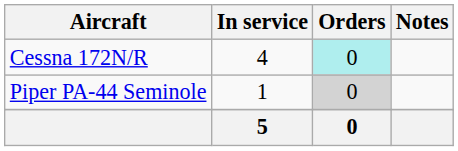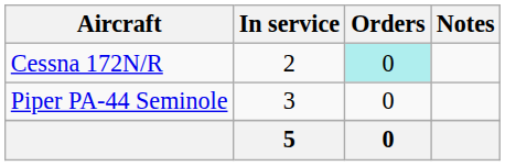Cessna 172N/R | In service: 4 -> 2
Piper PA-44 Seminole | In service: 1 -> 3
Piper PA-44 Seminole | Orders: lightgrey background -> no background
